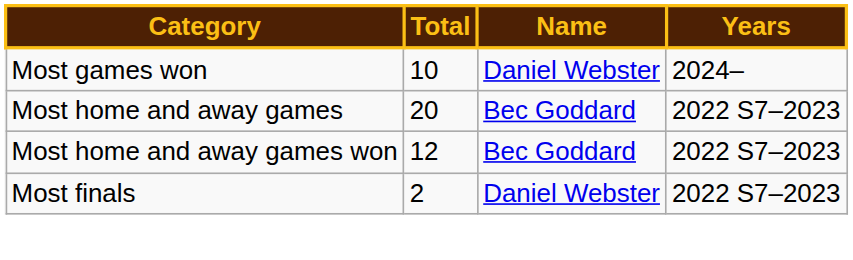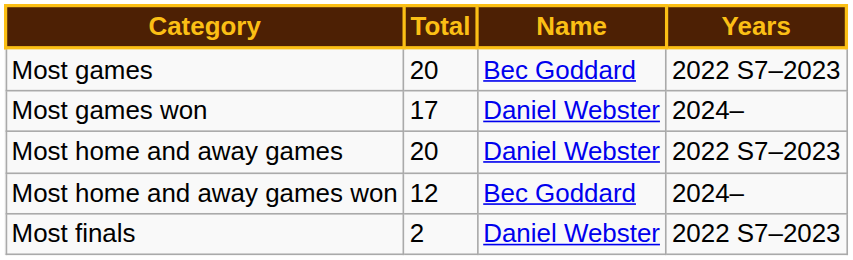+ row: Most games | 20 | Bec Goddard | 2022 S7–2023
Most games won | Total: 10 -> 17
Most home and away games | Name: Bec Goddard -> Daniel Webster
Most home and away games won | Years: 2022 S7–2023 -> 2024–
